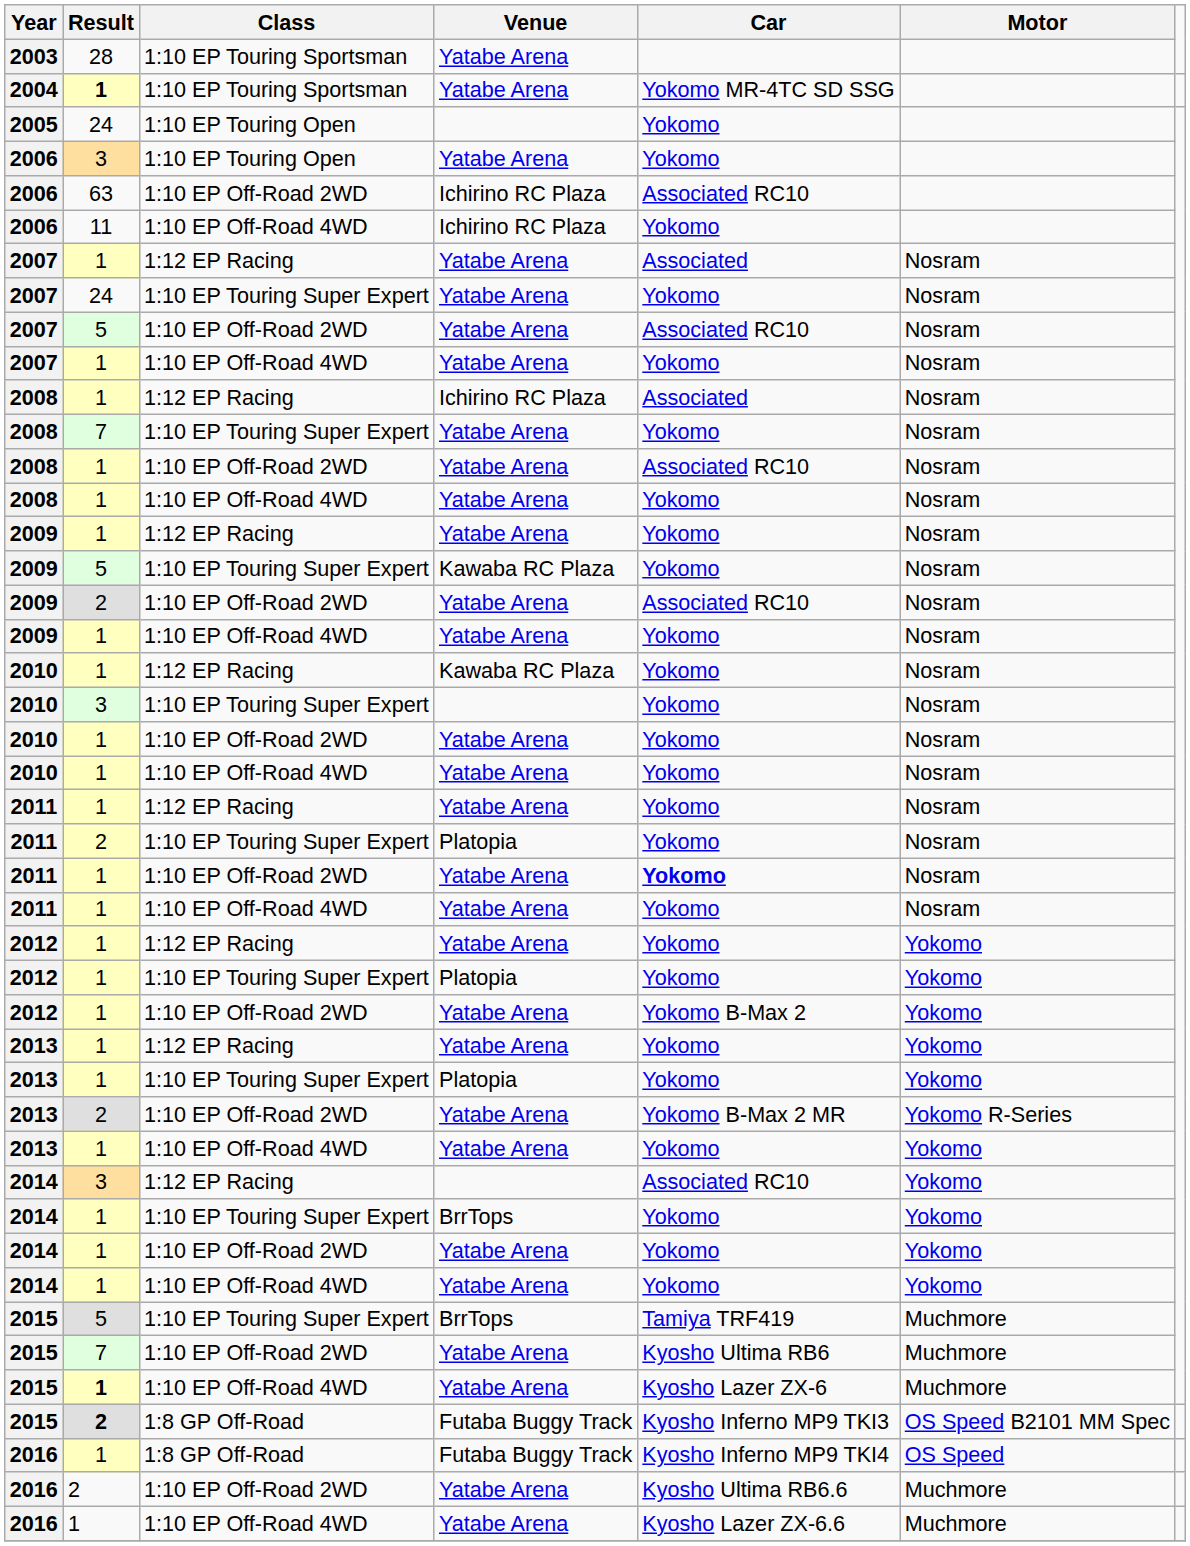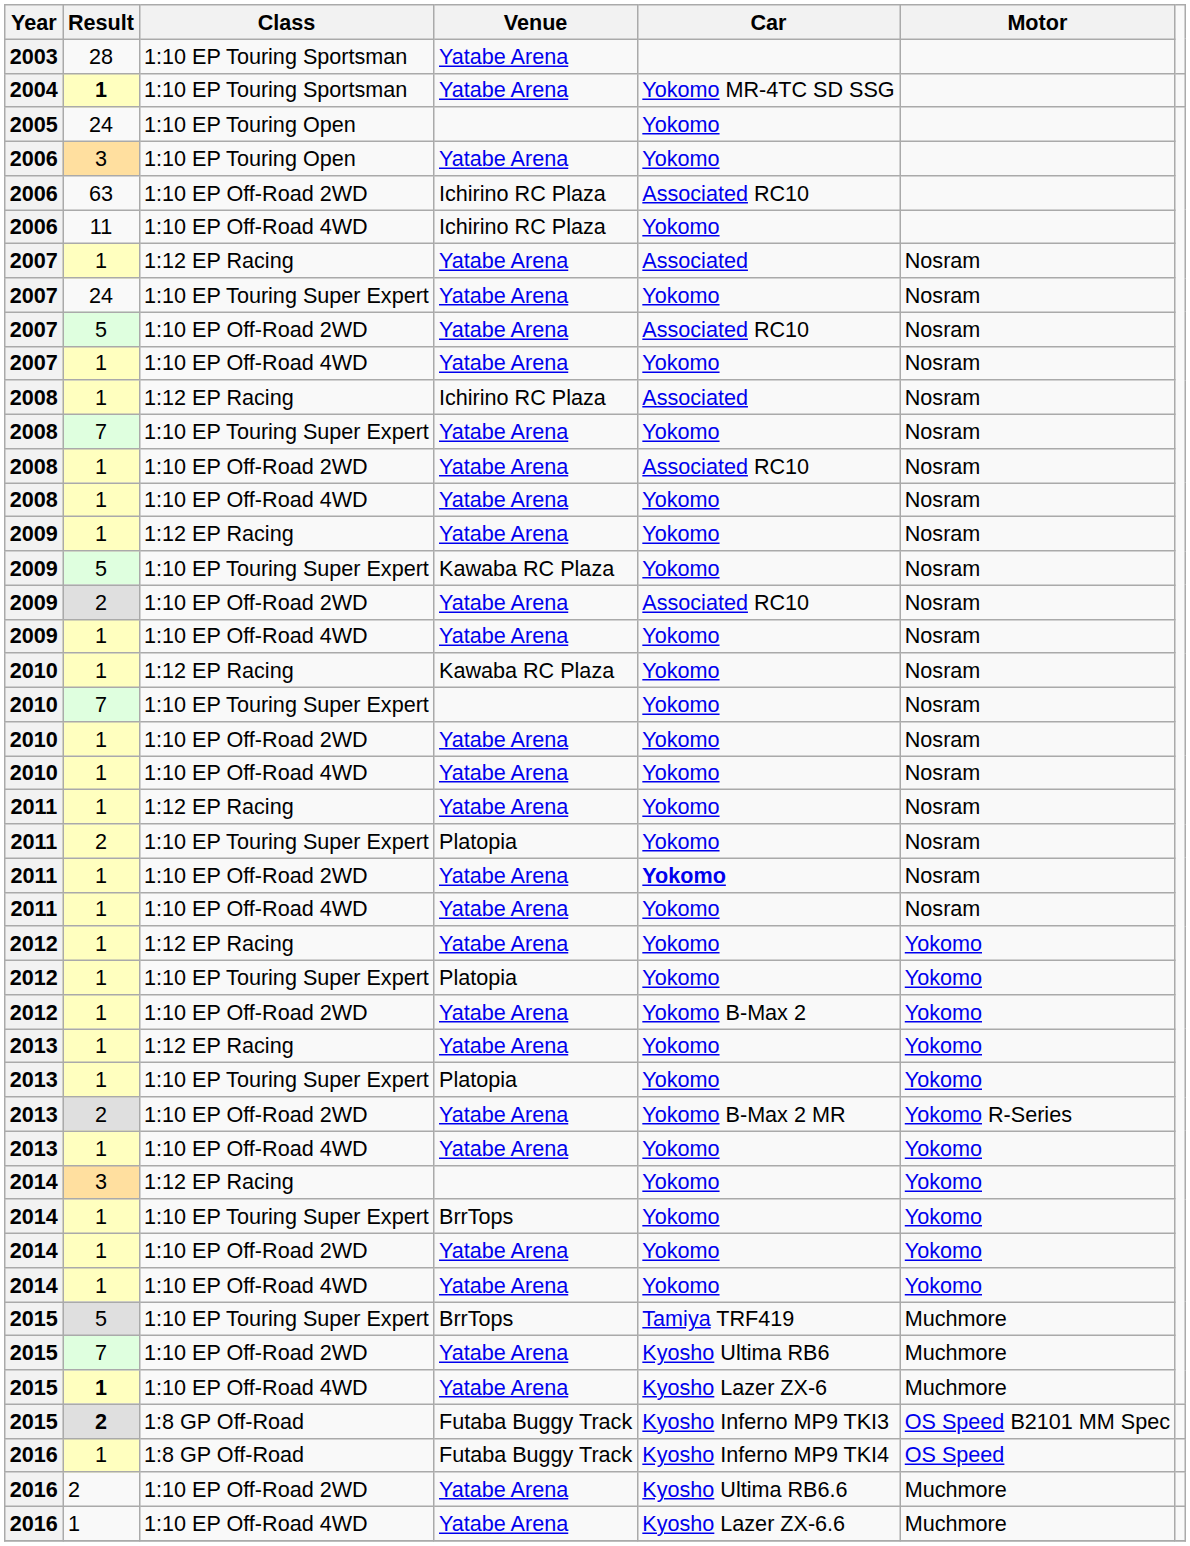2010 / 1:10 EP Touring Super Expert | Result: 3 -> 7
2014 / 1:12 EP Racing | Car: Associated RC10 -> Yokomo
